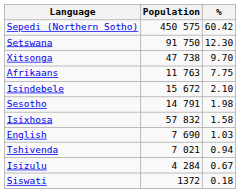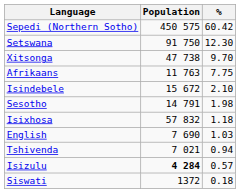Isixhosa | %: 1.58 -> 1.18
Isizulu | Population: normal -> bold
Isizulu | %: 0.67 -> 0.57
